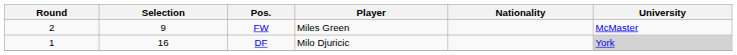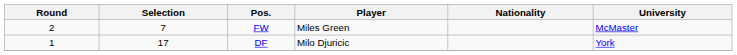FW | Selection: 9 -> 7
DF | Selection: 16 -> 17
DF | University: lightgrey background -> no background
